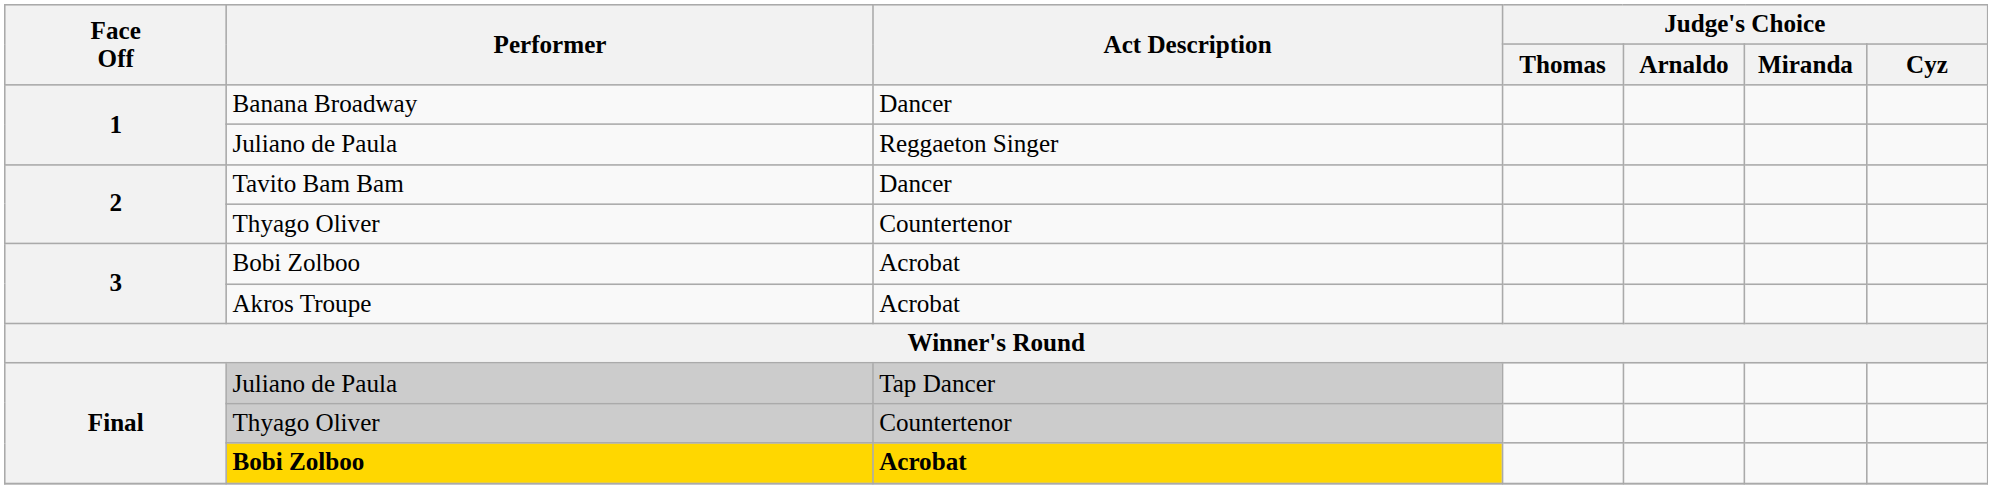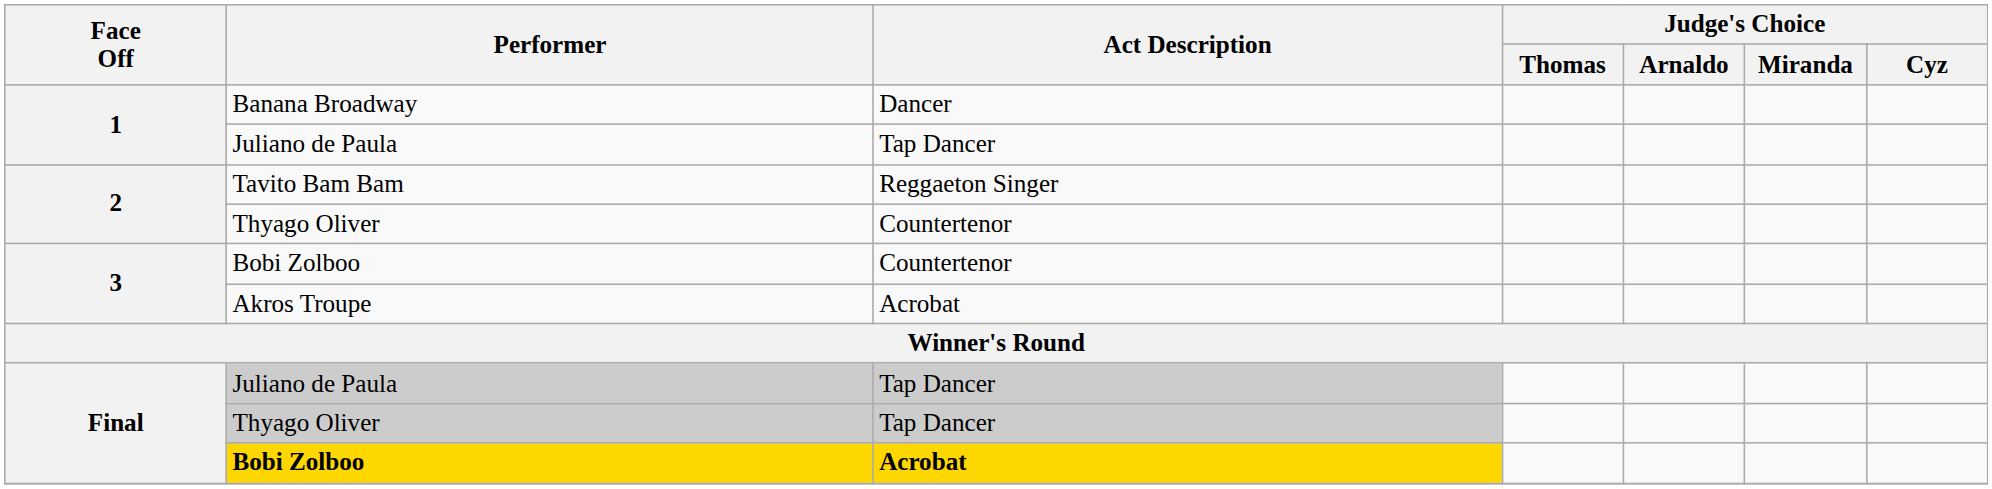1 / Juliano de Paula | Act Description: Reggaeton Singer -> Tap Dancer
Tavito Bam Bam | Act Description: Dancer -> Reggaeton Singer
3 / Bobi Zolboo | Act Description: Acrobat -> Countertenor
Final / Thyago Oliver | Act Description: Countertenor -> Tap Dancer
